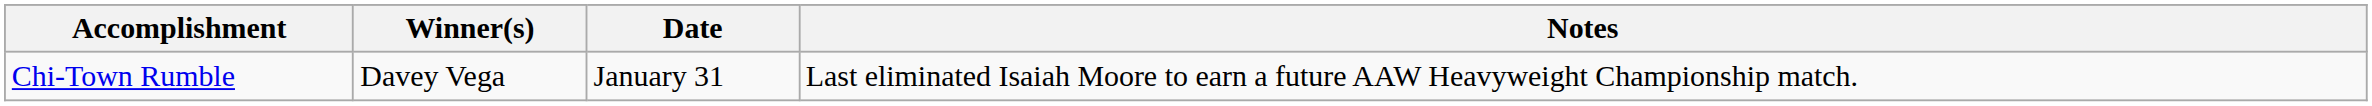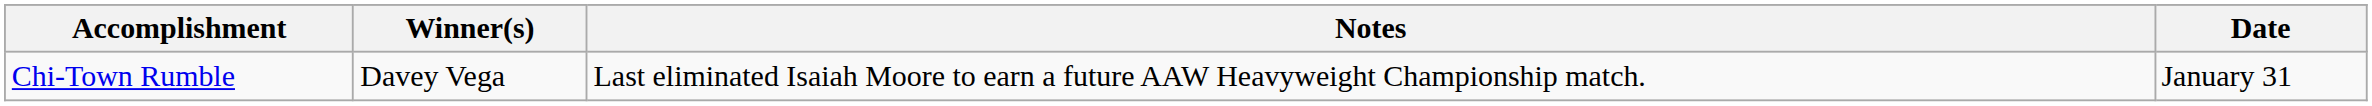columns swapped: Date <-> Notes
